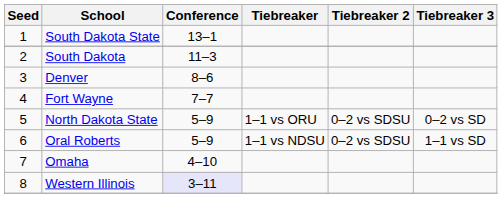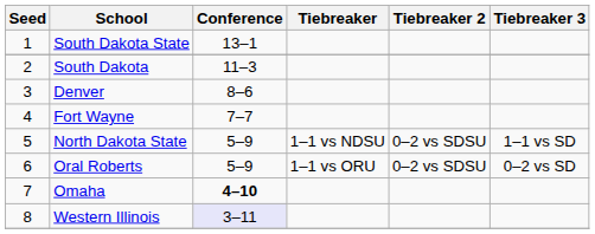North Dakota State | Tiebreaker: 1–1 vs ORU -> 1–1 vs NDSU
North Dakota State | Tiebreaker 3: 0–2 vs SD -> 1–1 vs SD
Oral Roberts | Tiebreaker: 1–1 vs NDSU -> 1–1 vs ORU
Oral Roberts | Tiebreaker 3: 1–1 vs SD -> 0–2 vs SD
Omaha | Conference: normal -> bold
